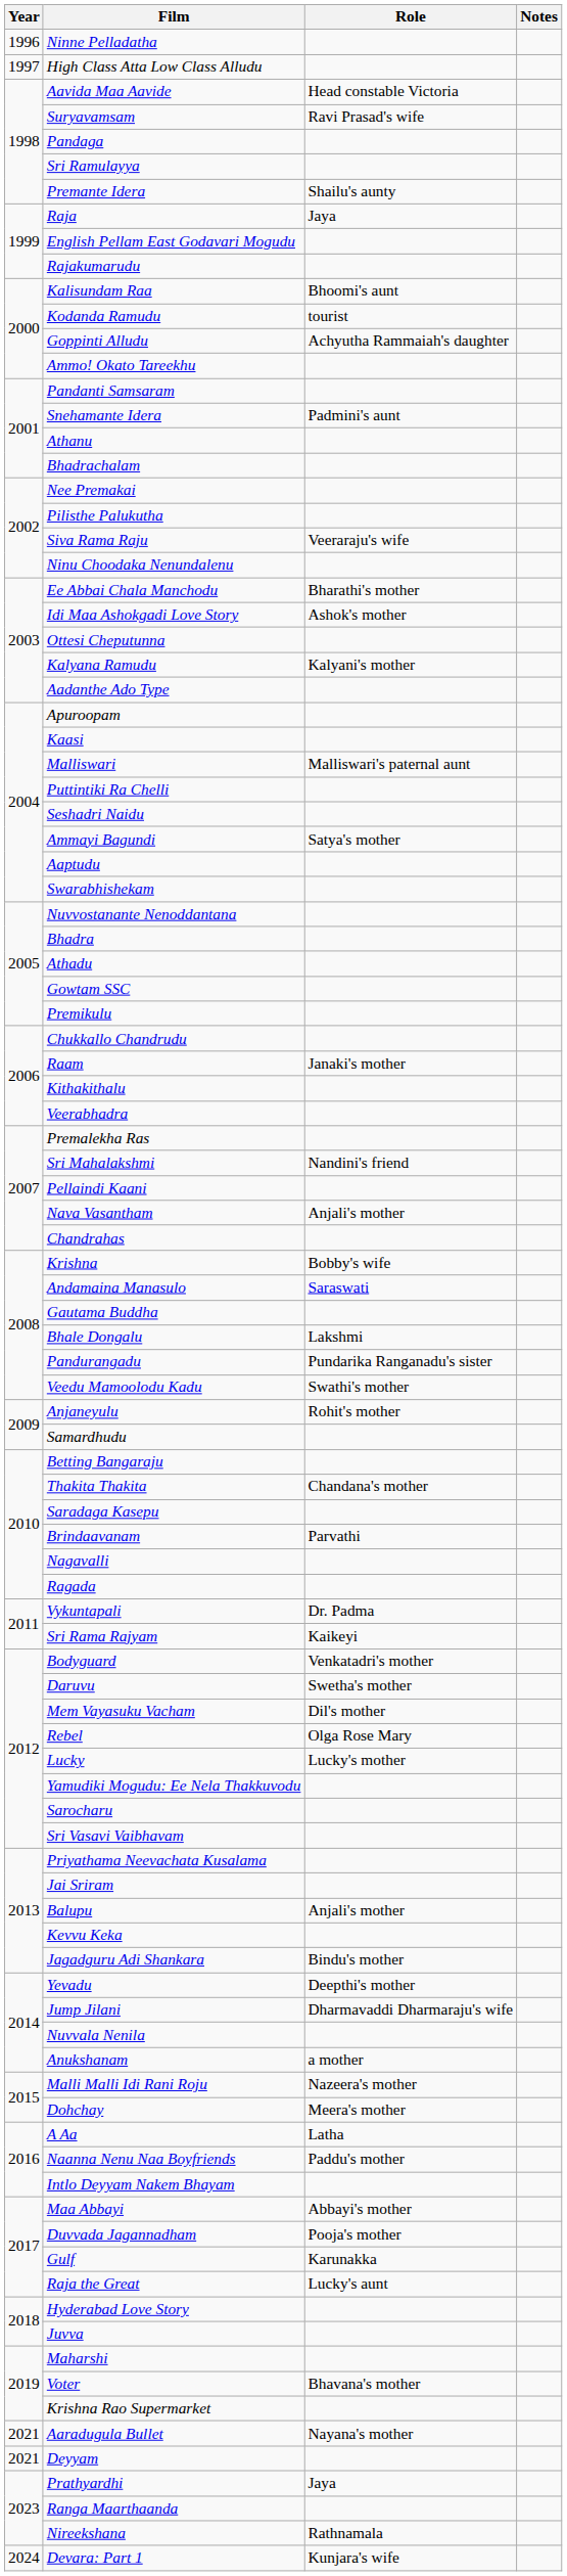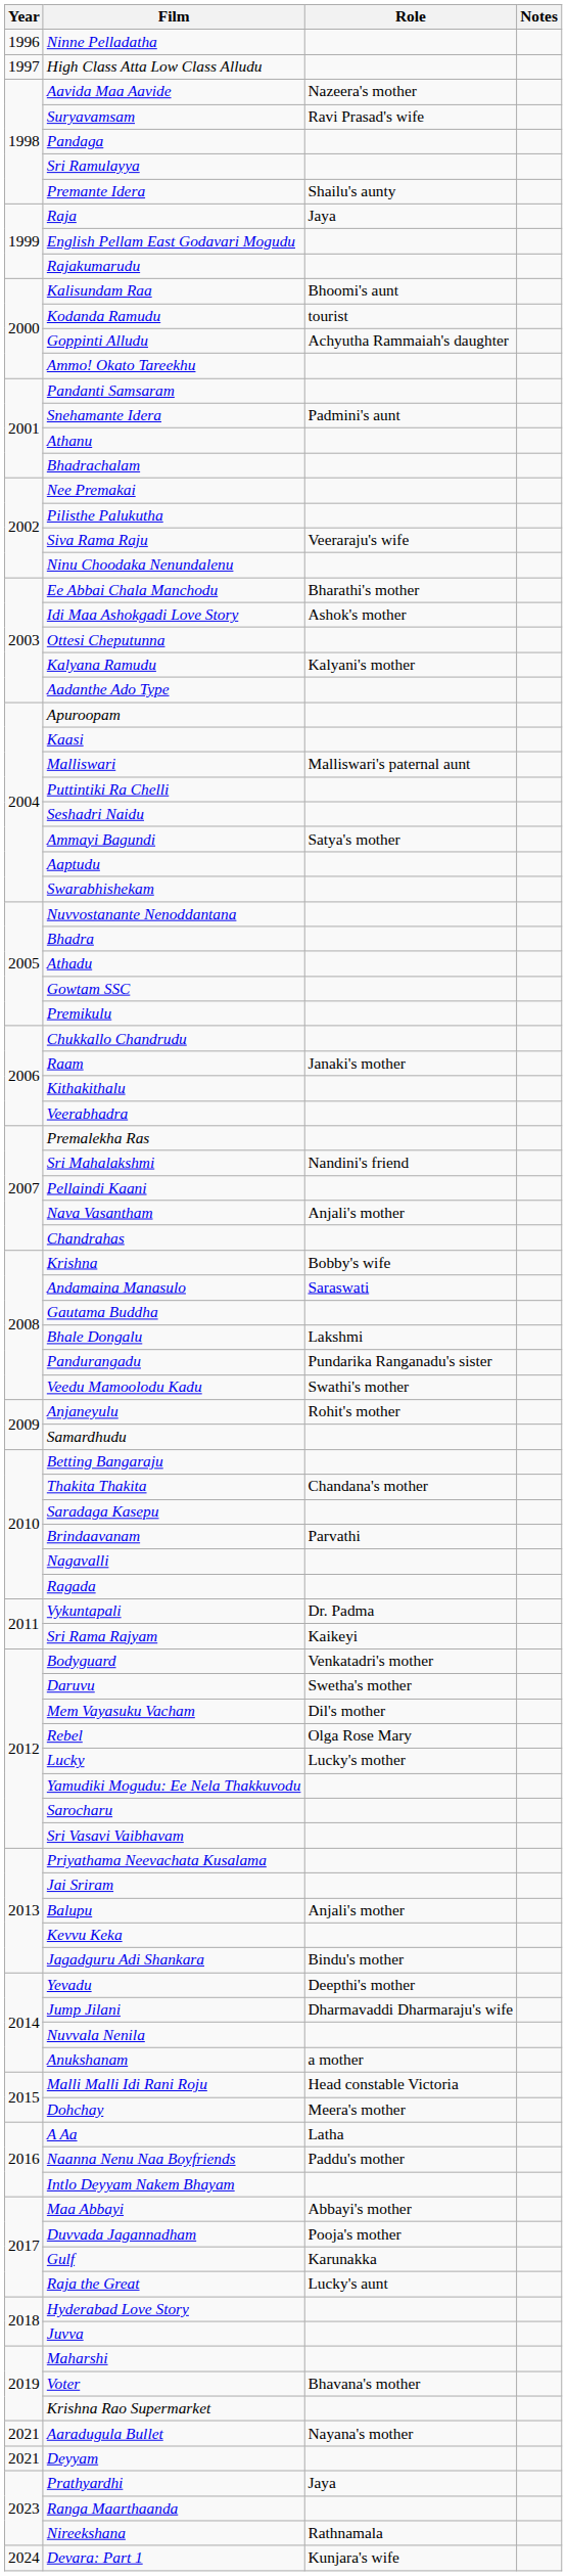Aavida Maa Aavide | Role: Head constable Victoria -> Nazeera's mother
Malli Malli Idi Rani Roju | Role: Nazeera's mother -> Head constable Victoria
